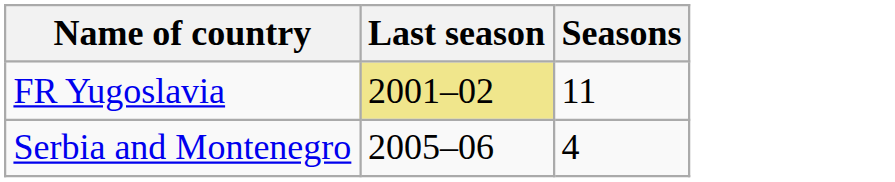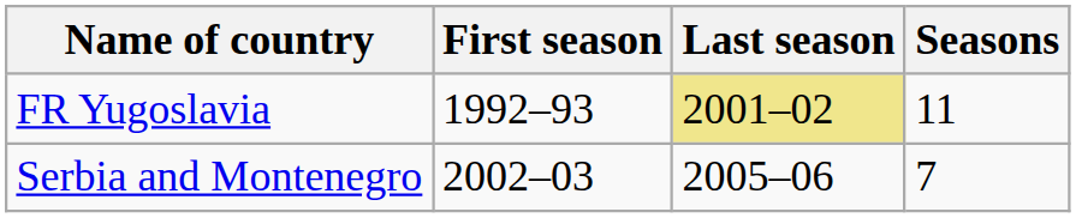+ column: First season | 1992–93 | 2002–03
Serbia and Montenegro | Seasons: 4 -> 7
